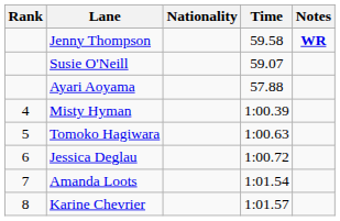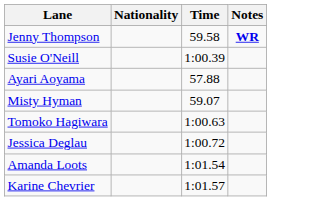- column: Rank | 4 | 5 | 6 | 7 | 8
Susie O'Neill | Time: 59.07 -> 1:00.39
Misty Hyman | Time: 1:00.39 -> 59.07
